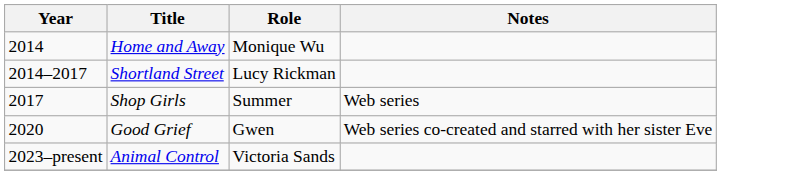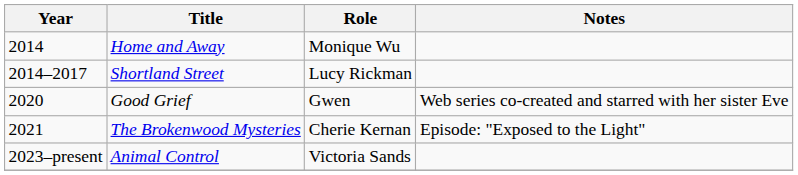- row: 2017 | Shop Girls | Summer | Web series
+ row: 2021 | The Brokenwood Mysteries | Cherie Kernan | Episode: "Exposed to the Light"
